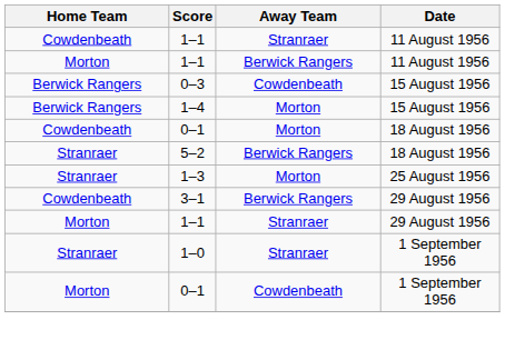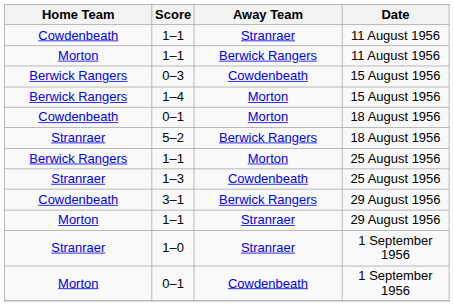+ row: Berwick Rangers | 1–1 | Morton | 25 August 1956
1–3 | Away Team: Morton -> Cowdenbeath
